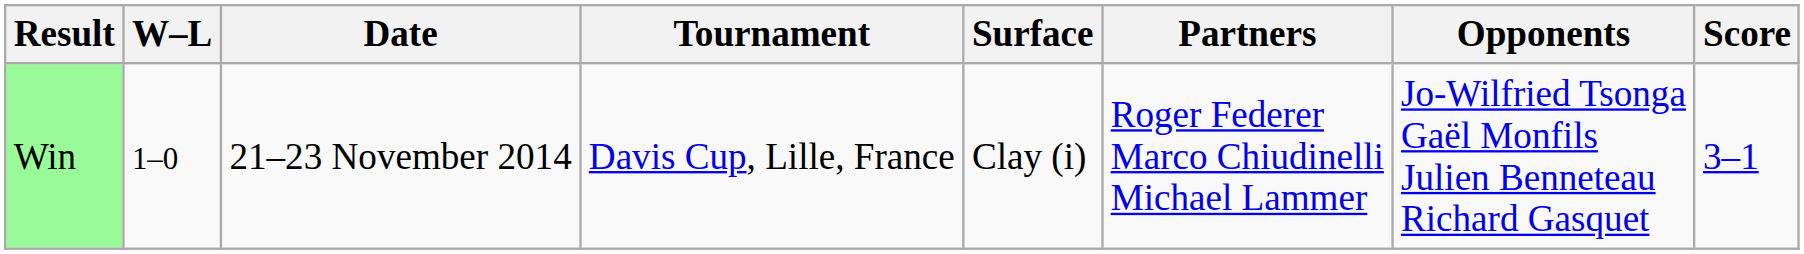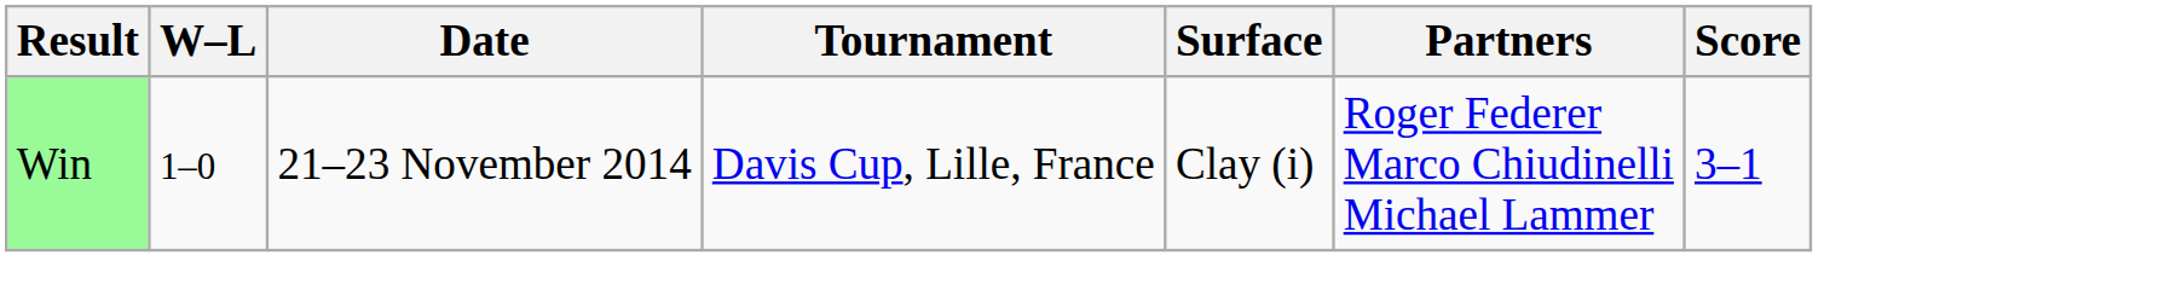- column: Opponents | Jo-Wilfried Tsonga Gaël Monfils Julien Benneteau Richard Gasquet
